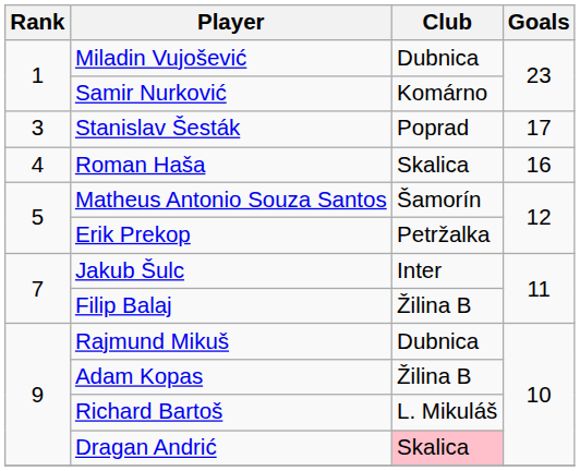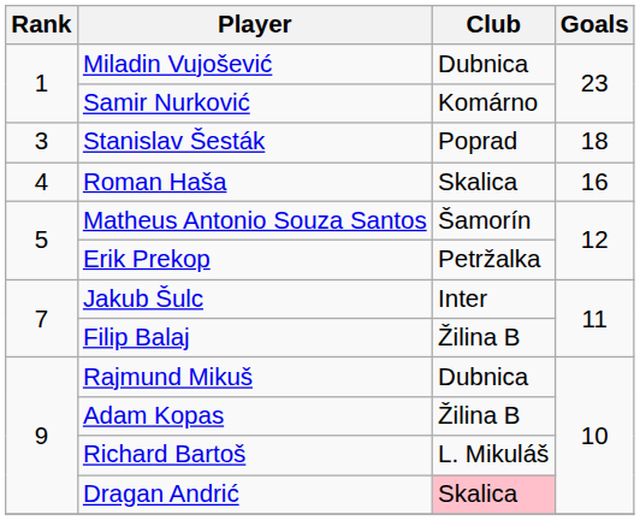Stanislav Šesták | Goals: 17 -> 18
